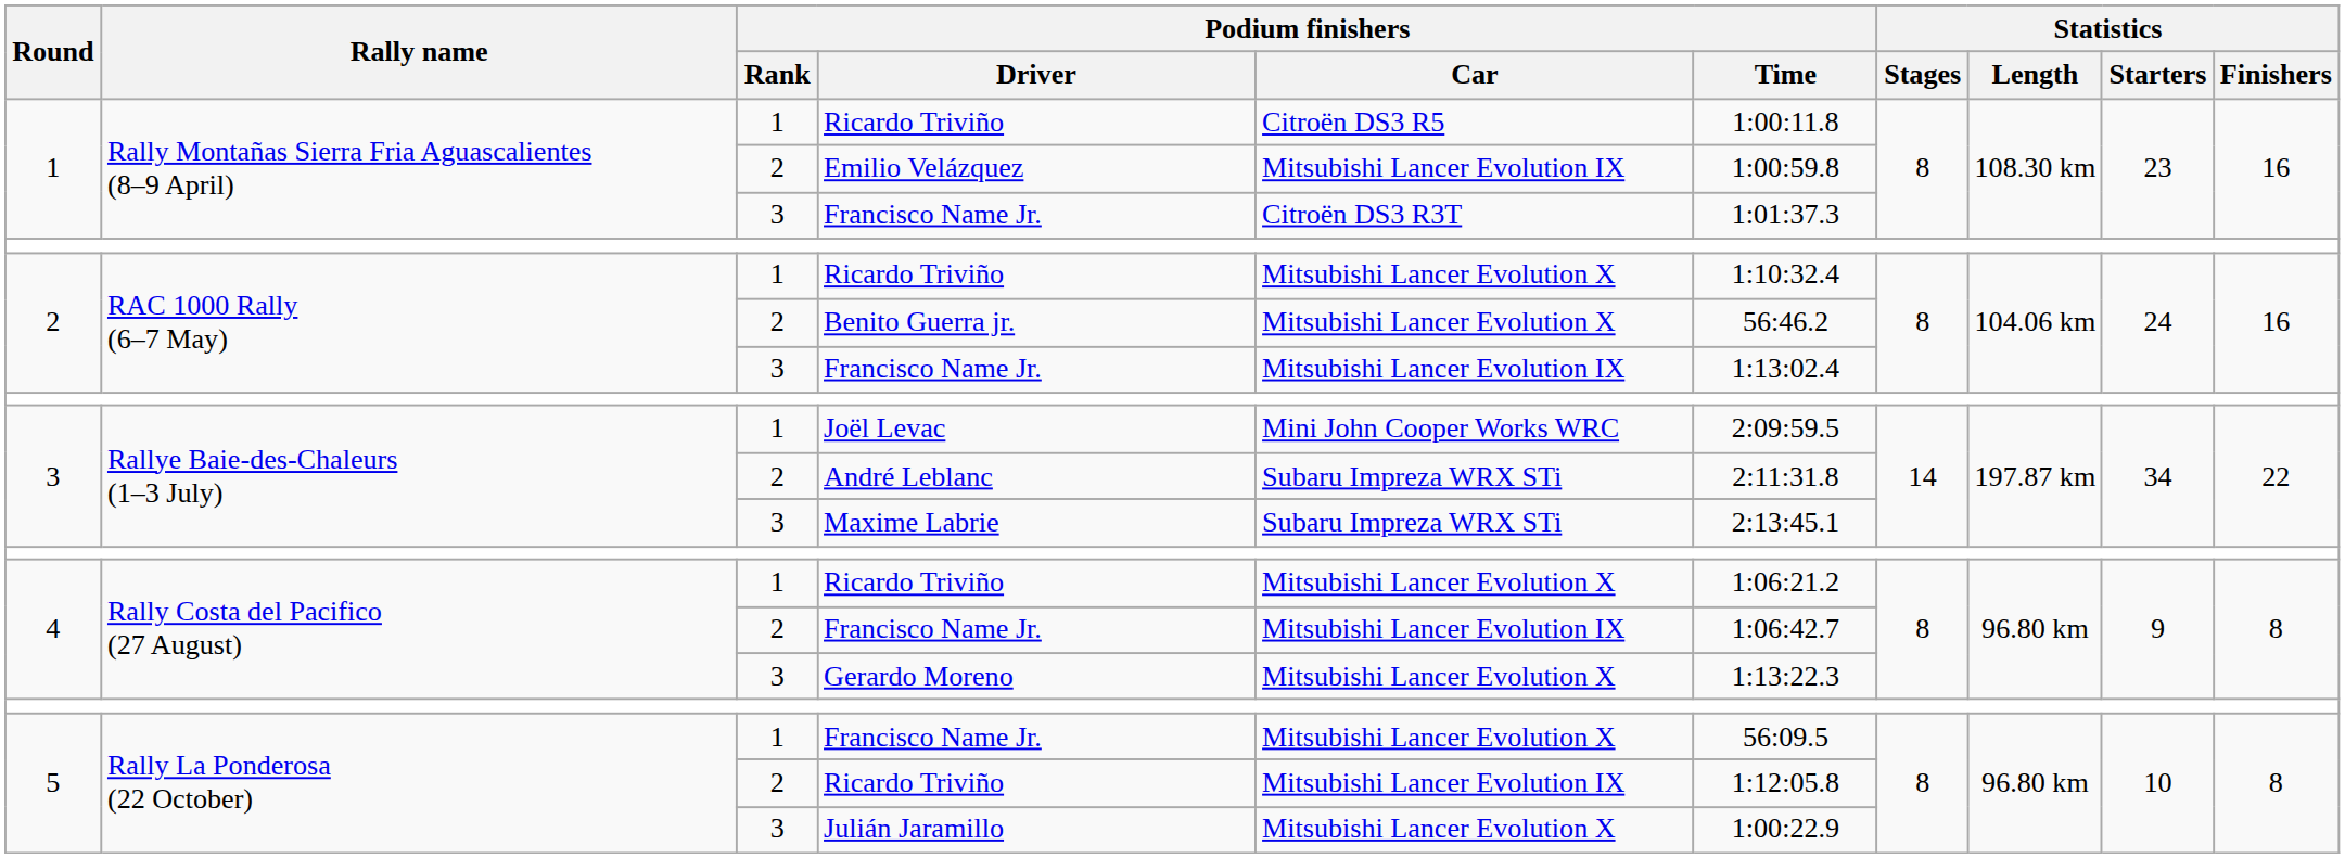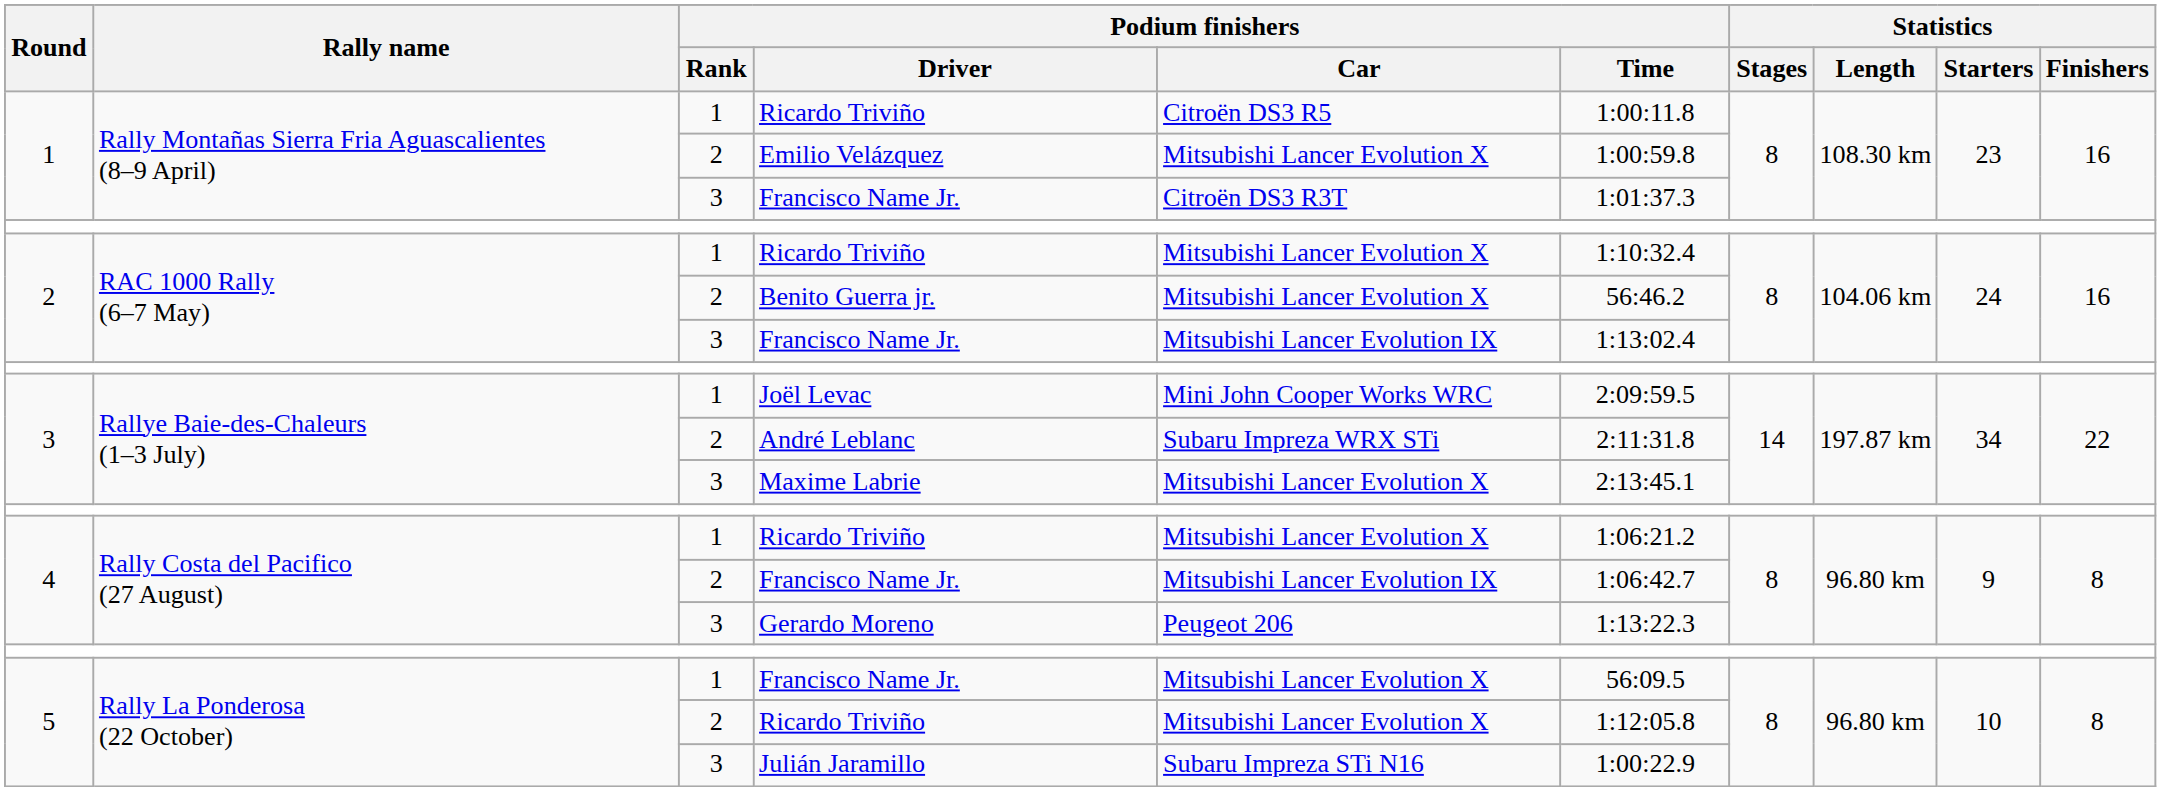Emilio Velázquez | Podium finishers / Car: Mitsubishi Lancer Evolution IX -> Mitsubishi Lancer Evolution X
Maxime Labrie | Podium finishers / Car: Subaru Impreza WRX STi -> Mitsubishi Lancer Evolution X
Gerardo Moreno | Podium finishers / Car: Mitsubishi Lancer Evolution X -> Peugeot 206
5 / Ricardo Triviño | Podium finishers / Car: Mitsubishi Lancer Evolution IX -> Mitsubishi Lancer Evolution X
Julián Jaramillo | Podium finishers / Car: Mitsubishi Lancer Evolution X -> Subaru Impreza STi N16
